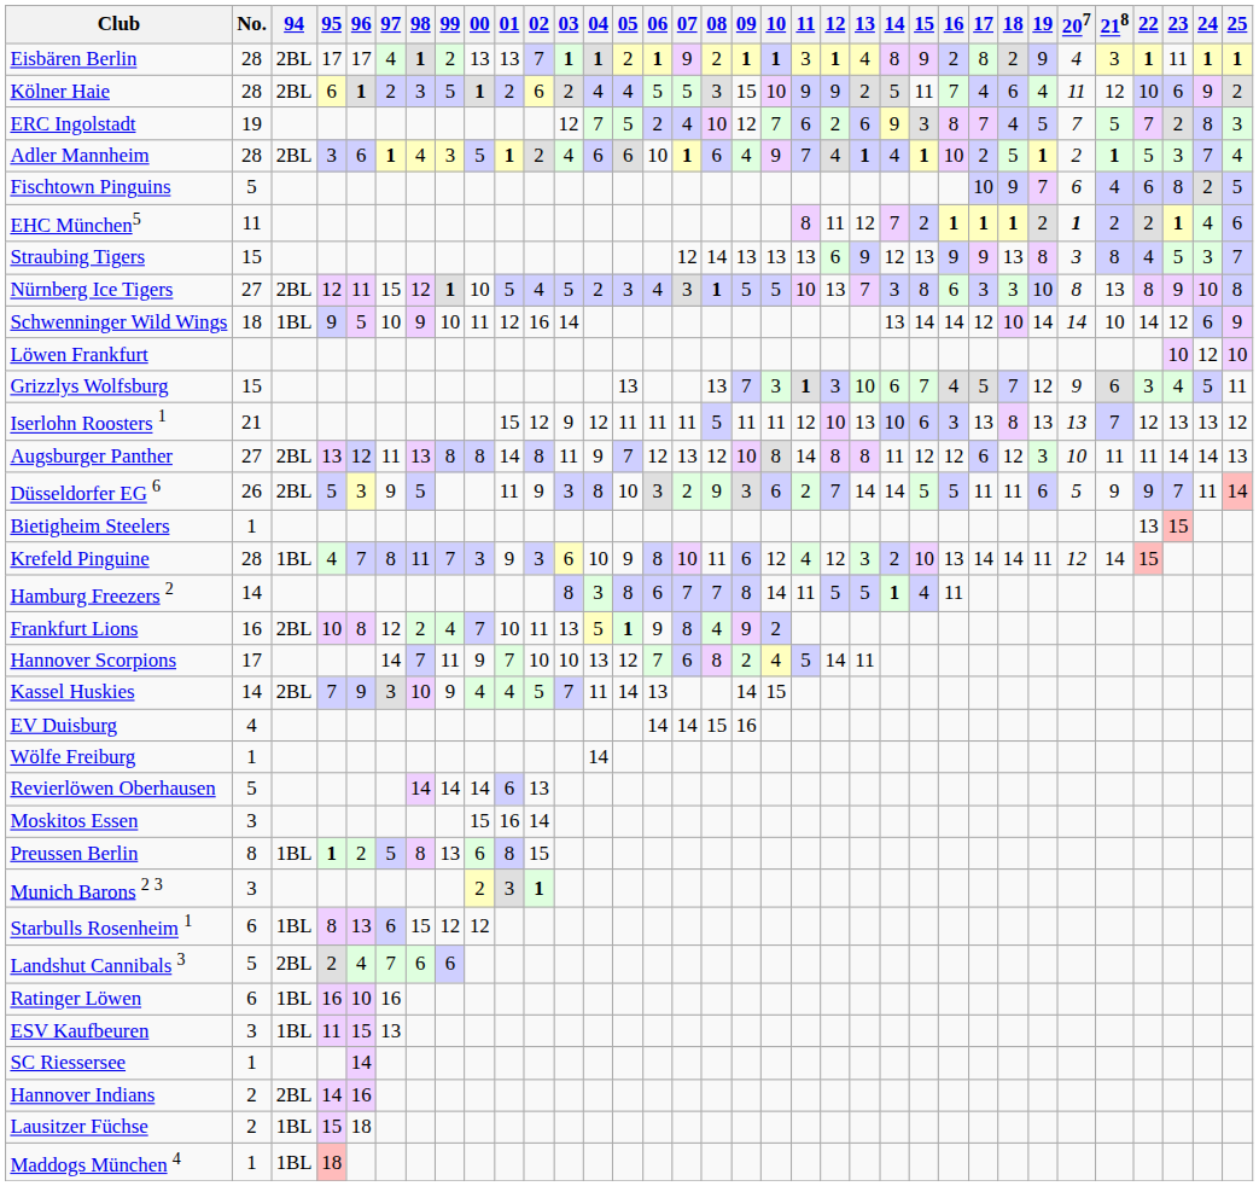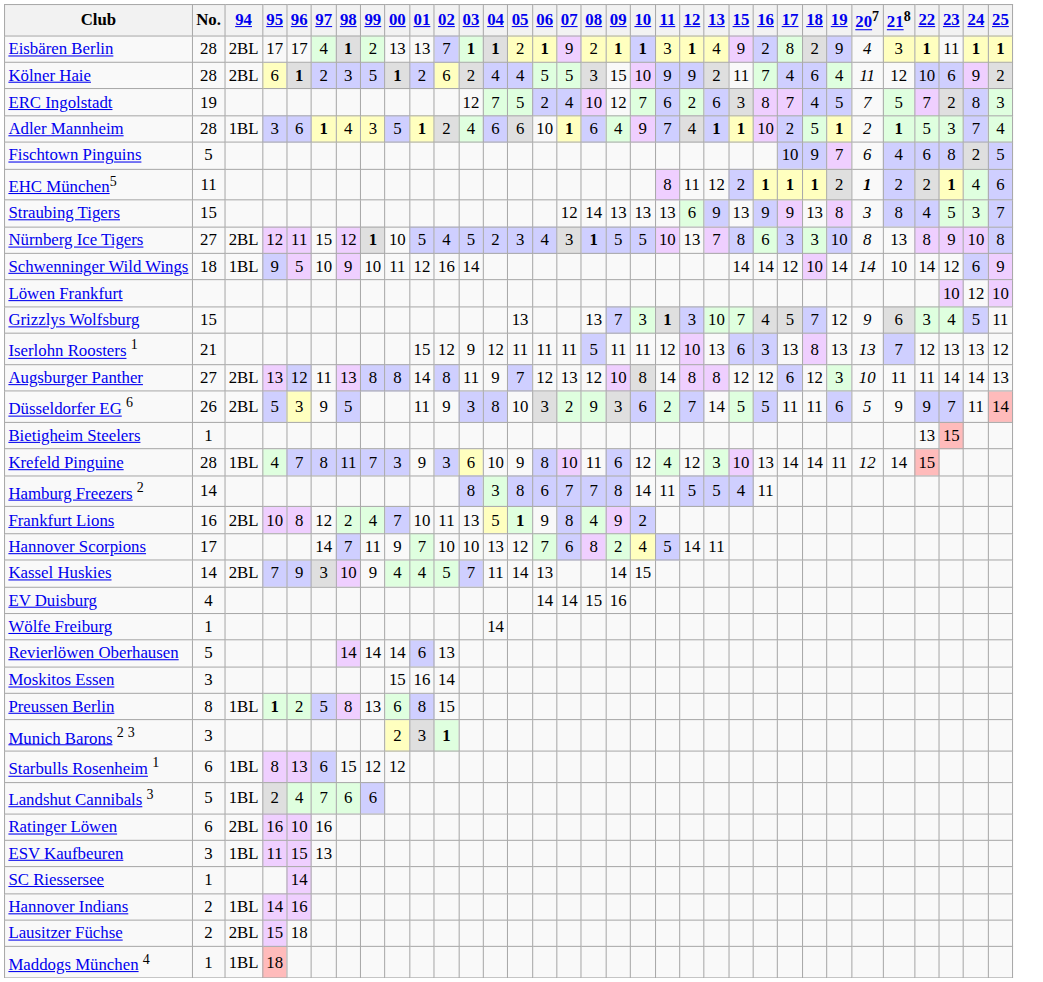- column: 14 | 8 | 5 | 9 | 4 | 7 | 12 | 3 | 13 | 6 | 10 | 11 | 14 | 2 | 1
Adler Mannheim | 94: 2BL -> 1BL
Landshut Cannibals 3 | 94: 2BL -> 1BL
Ratinger Löwen | 94: 1BL -> 2BL
Hannover Indians | 94: 2BL -> 1BL
Lausitzer Füchse | 94: 1BL -> 2BL
